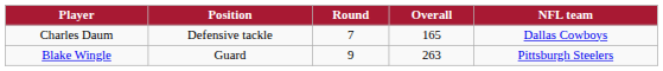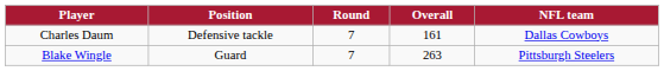Charles Daum | Overall: 165 -> 161
Blake Wingle | Round: 9 -> 7
